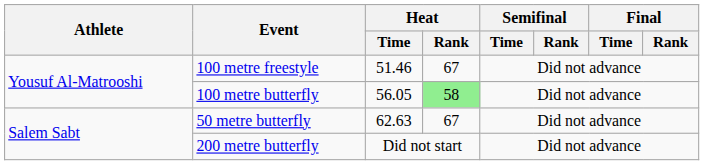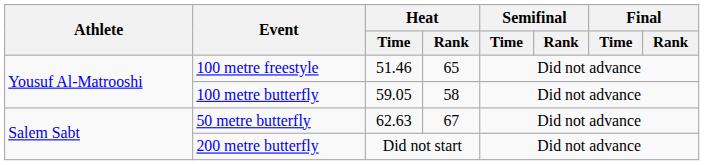100 metre freestyle | Heat / Rank: 67 -> 65
100 metre butterfly | Heat / Time: 56.05 -> 59.05
100 metre butterfly | Heat / Rank: lightgreen background -> no background
